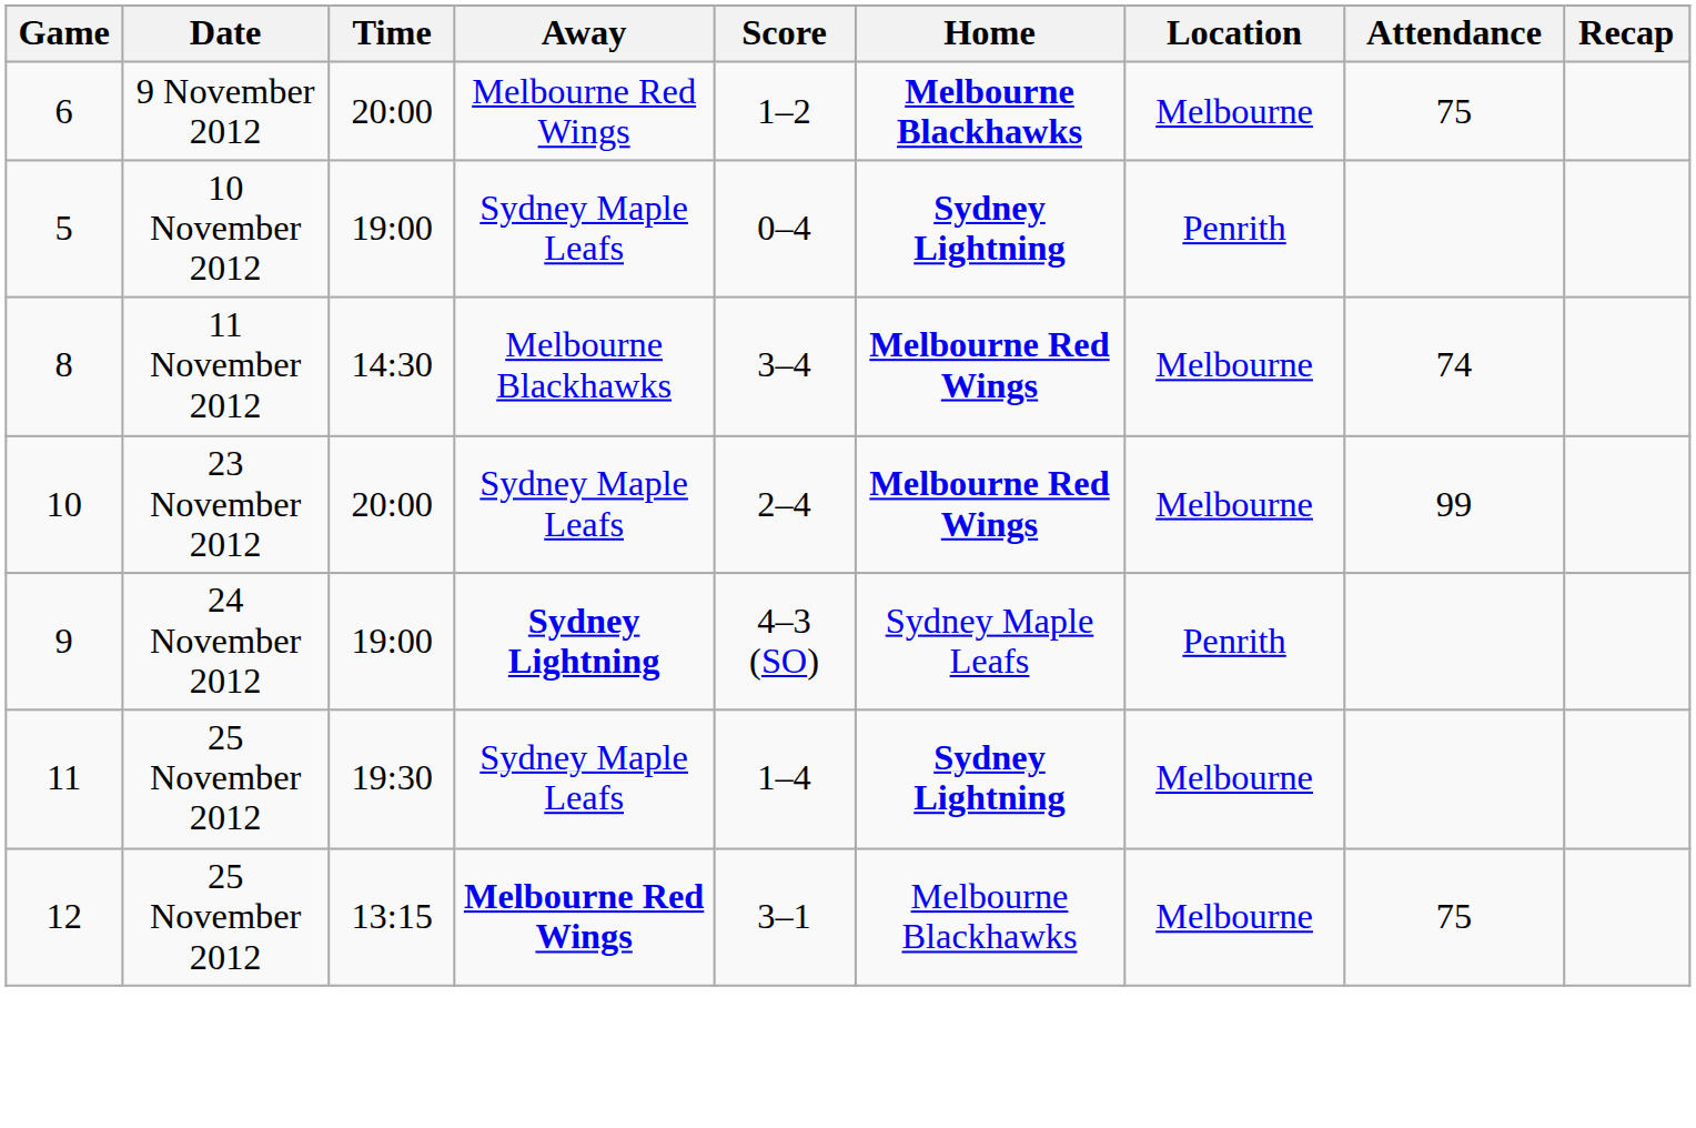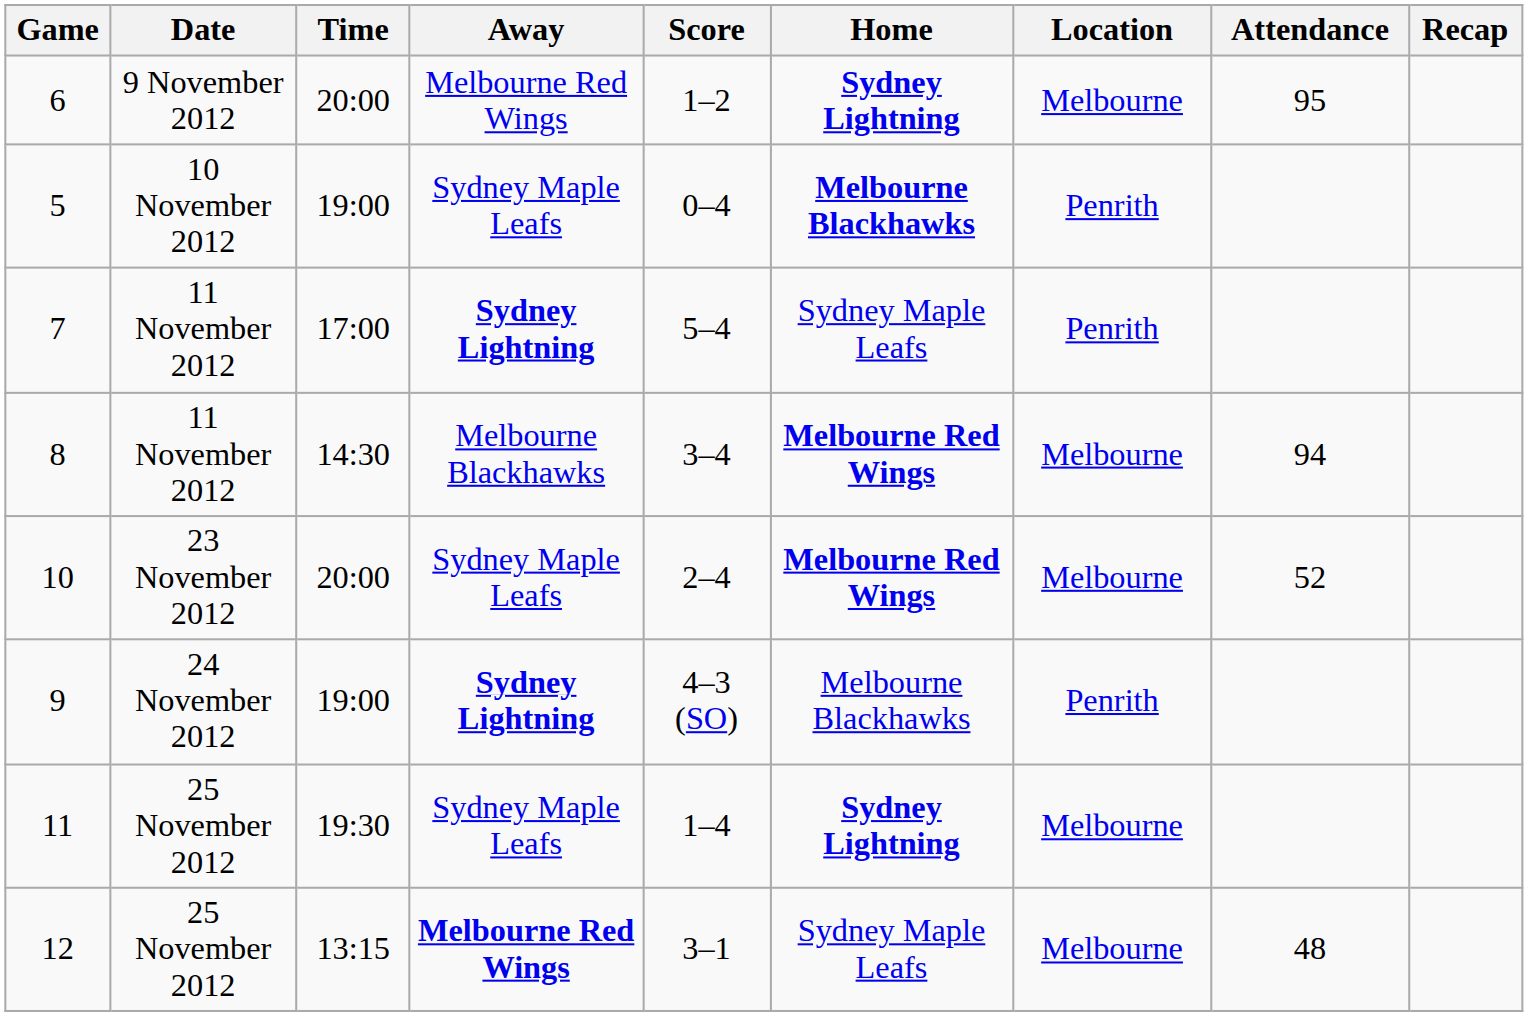6 | Home: Melbourne Blackhawks -> Sydney Lightning
6 | Attendance: 75 -> 95
5 | Home: Sydney Lightning -> Melbourne Blackhawks
+ row: 7 | 11 November 2012 | 17:00 | Sydney Lightning | 5–4 | Sydney Maple Leafs | Penrith
8 | Attendance: 74 -> 94
10 | Attendance: 99 -> 52
9 | Home: Sydney Maple Leafs -> Melbourne Blackhawks
12 | Home: Melbourne Blackhawks -> Sydney Maple Leafs
12 | Attendance: 75 -> 48
